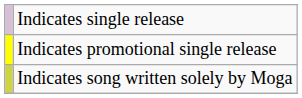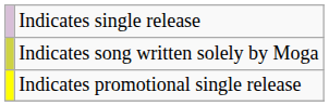rows swapped: Indicates promotional single release <-> Indicates song written solely by Moga
